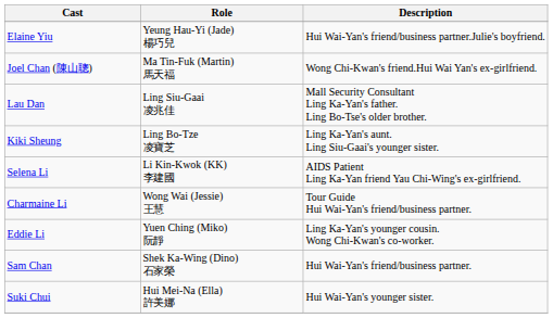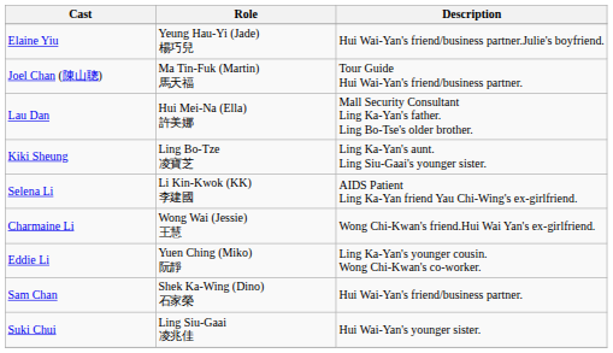Joel Chan (陳山聰) | Description: Wong Chi-Kwan's friend.Hui Wai Yan's ex-girlfriend. -> Tour Guide Hui Wai-Yan's friend/business partner.
Lau Dan | Role: Ling Siu-Gaai 凌兆佳 -> Hui Mei-Na (Ella) 許美娜
Charmaine Li | Description: Tour Guide Hui Wai-Yan's friend/business partner. -> Wong Chi-Kwan's friend.Hui Wai Yan's ex-girlfriend.
Suki Chui | Role: Hui Mei-Na (Ella) 許美娜 -> Ling Siu-Gaai 凌兆佳
